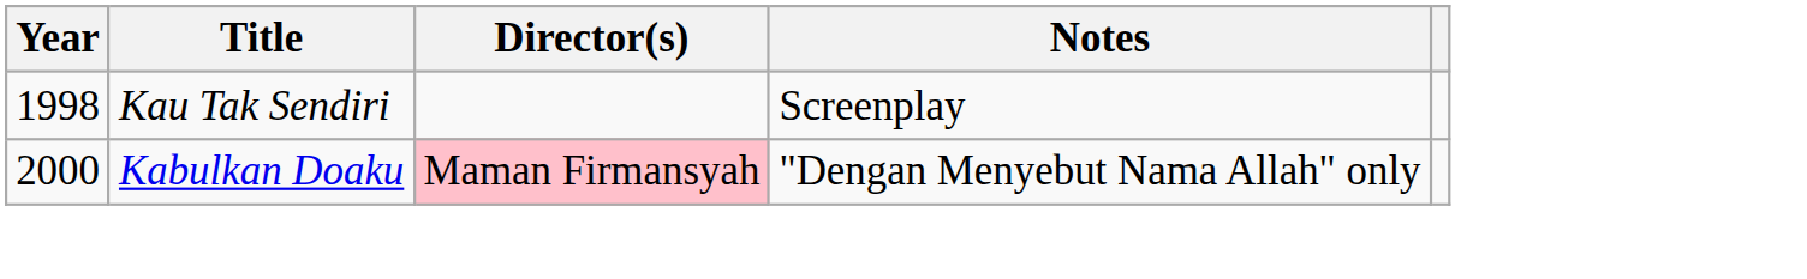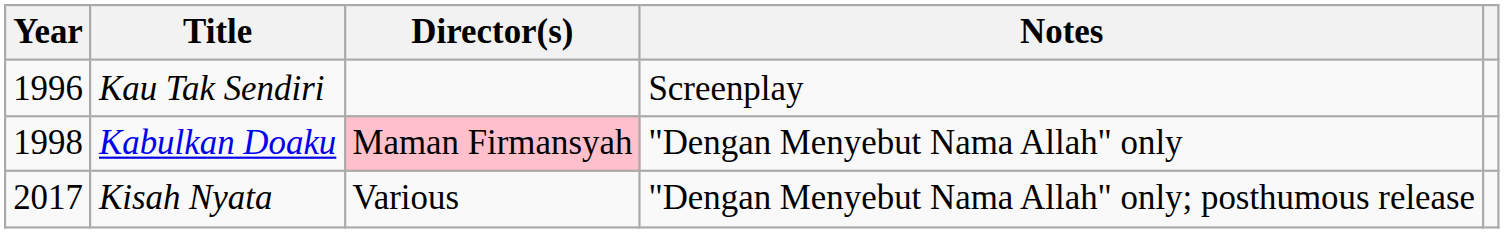Kau Tak Sendiri | Year: 1998 -> 1996
Kabulkan Doaku | Year: 2000 -> 1998
+ row: 2017 | Kisah Nyata | Various | "Dengan Menyebut Nama Allah" only; posthumous release
